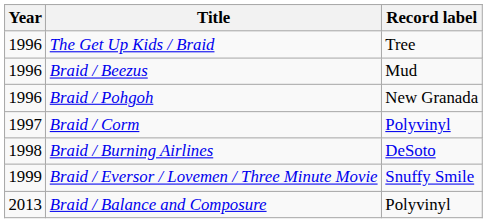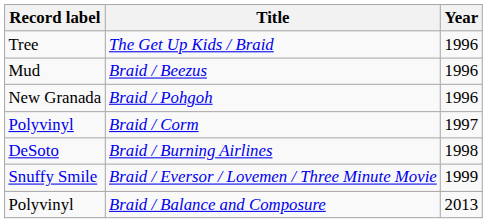columns swapped: Year <-> Record label
